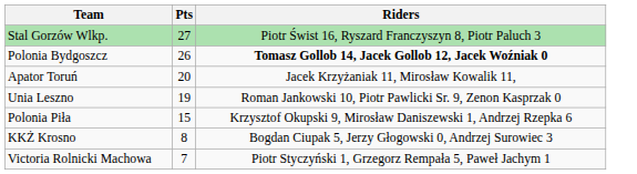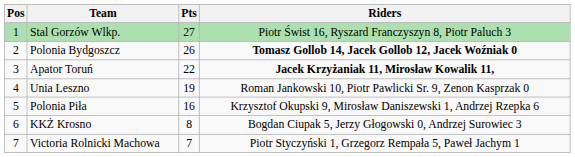+ column: Pos | 1 | 2 | 3 | 4 | 5 | 6 | 7
Apator Toruń | Pts: 20 -> 22
Apator Toruń | Riders: normal -> bold
Polonia Piła | Pts: 15 -> 16
